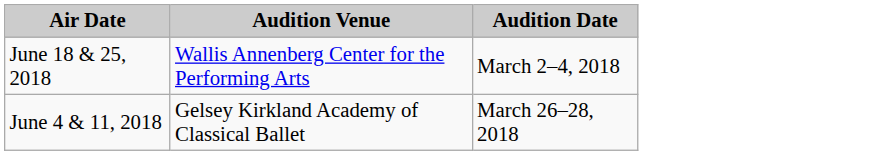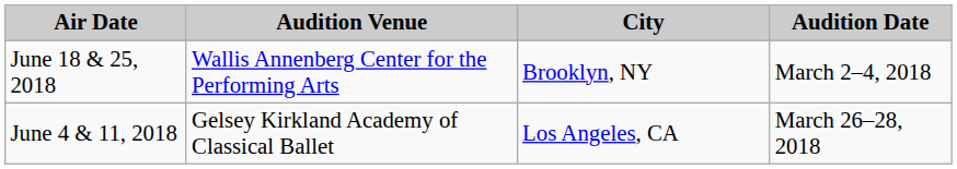+ column: City | Brooklyn, NY | Los Angeles, CA
